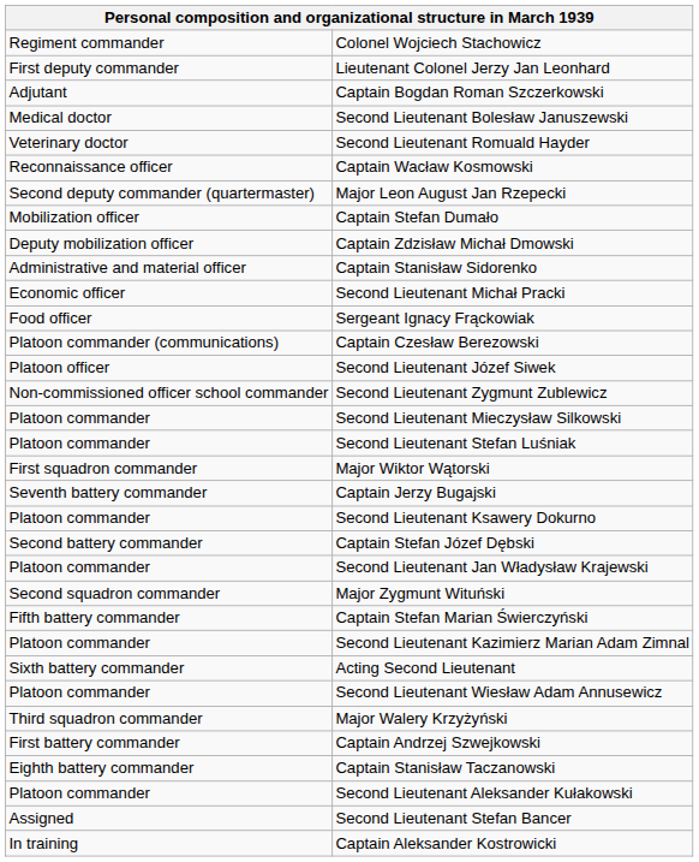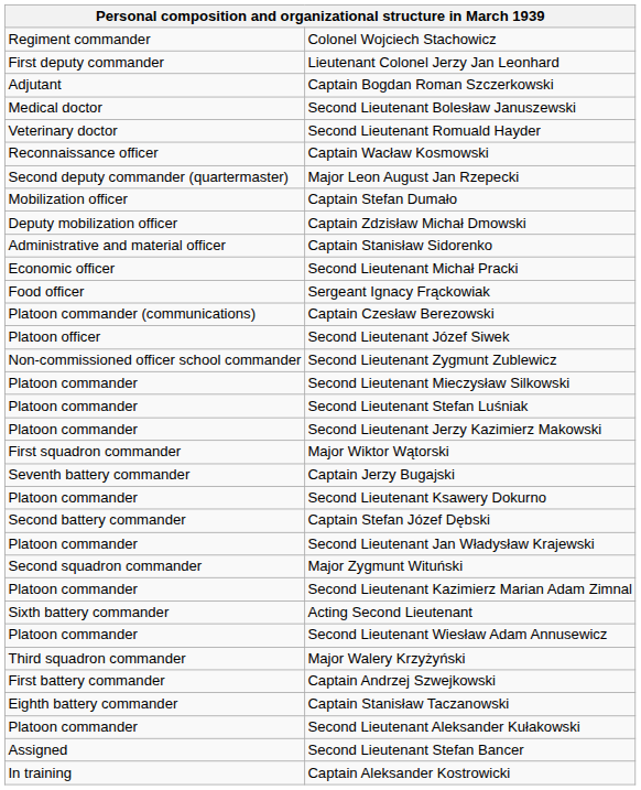+ row: Platoon commander | Second Lieutenant Jerzy Kazimierz Makowski
- row: Fifth battery commander | Captain Stefan Marian Świerczyński
